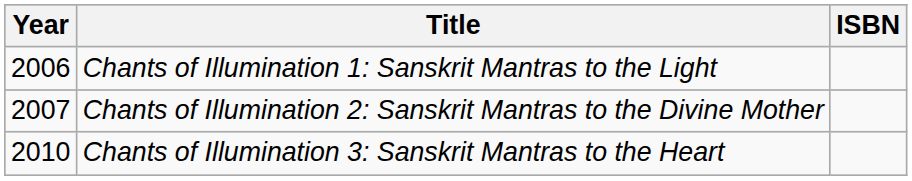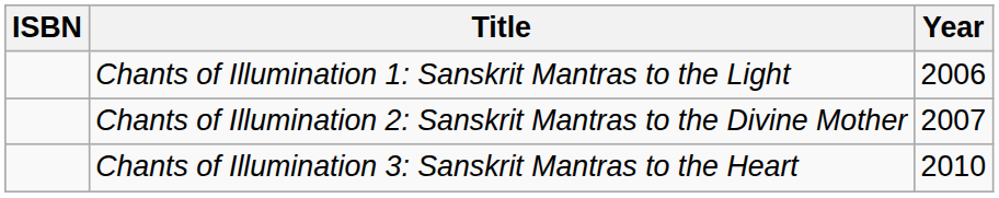columns swapped: Year <-> ISBN
